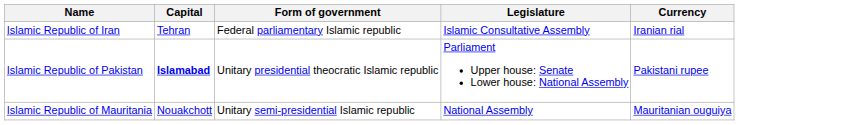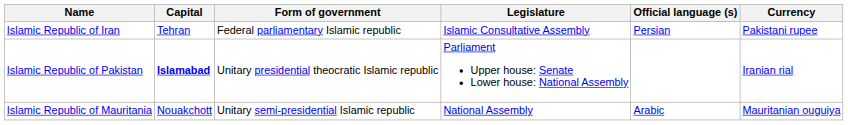+ column: Official language (s) | Persian | Arabic
Islamic Republic of Iran | Currency: Iranian rial -> Pakistani rupee
Islamic Republic of Pakistan | Currency: Pakistani rupee -> Iranian rial
